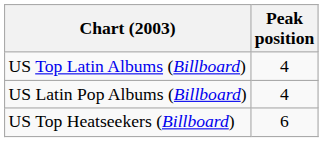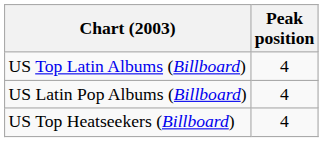US Top Heatseekers (Billboard) | Peak position: 6 -> 4
